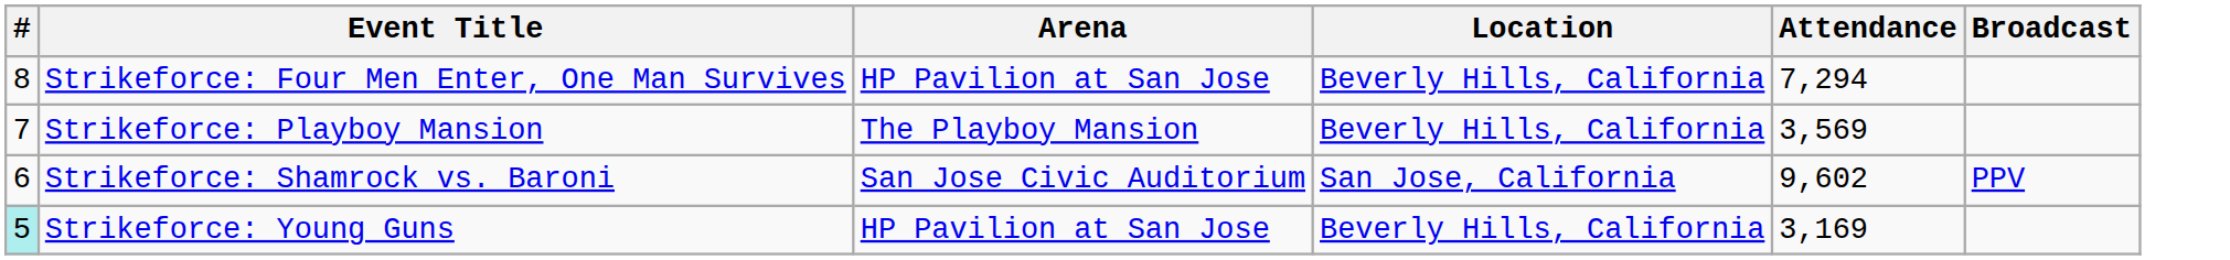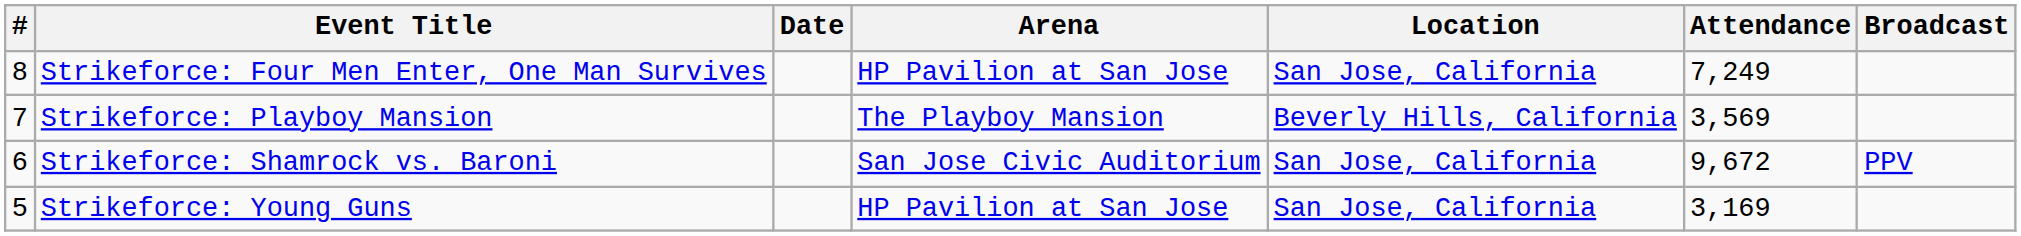+ column: Date
Strikeforce: Four Men Enter, One Man Survives | Location: Beverly Hills, California -> San Jose, California
Strikeforce: Four Men Enter, One Man Survives | Attendance: 7,294 -> 7,249
Strikeforce: Shamrock vs. Baroni | Attendance: 9,602 -> 9,672
Strikeforce: Young Guns | #: paleturquoise background -> no background
Strikeforce: Young Guns | Location: Beverly Hills, California -> San Jose, California
